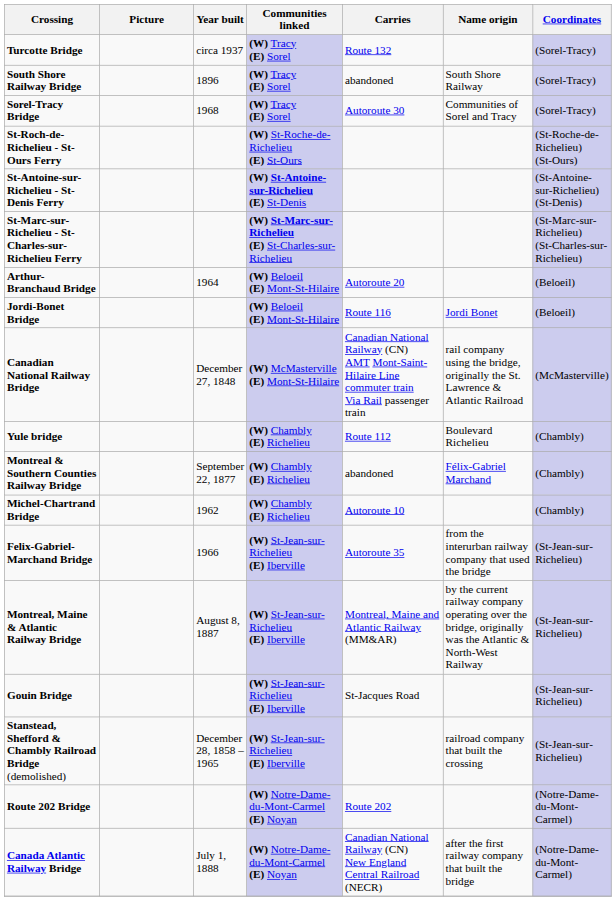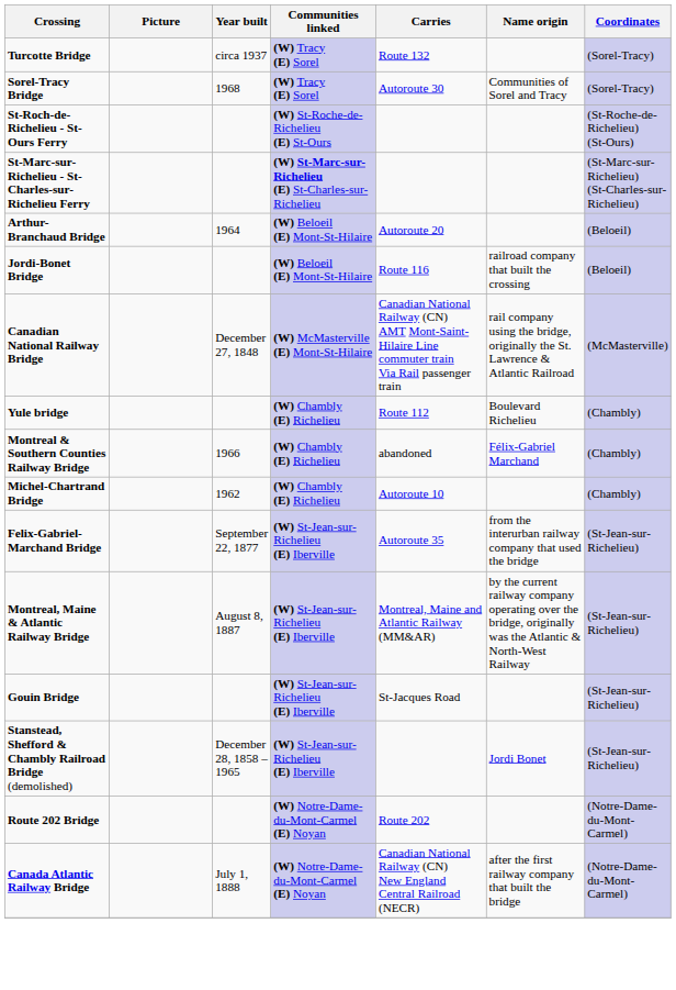- row: South Shore Railway Bridge | 1896 | (W) Tracy (E) Sorel | abandoned | South Shore Railway | (Sorel-Tracy)
- row: St-Antoine-sur-Richelieu - St-Denis Ferry | (W) St-Antoine-sur-Richelieu (E) St-Denis | (St-Antoine-sur-Richelieu) (St-Denis)
Jordi-Bonet Bridge | Name origin: Jordi Bonet -> railroad company that built the crossing
Montreal & Southern Counties Railway Bridge | Year built: September 22, 1877 -> 1966
Felix-Gabriel-Marchand Bridge | Year built: 1966 -> September 22, 1877
Stanstead, Shefford & Chambly Railroad Bridge (demolished) | Name origin: railroad company that built the crossing -> Jordi Bonet
